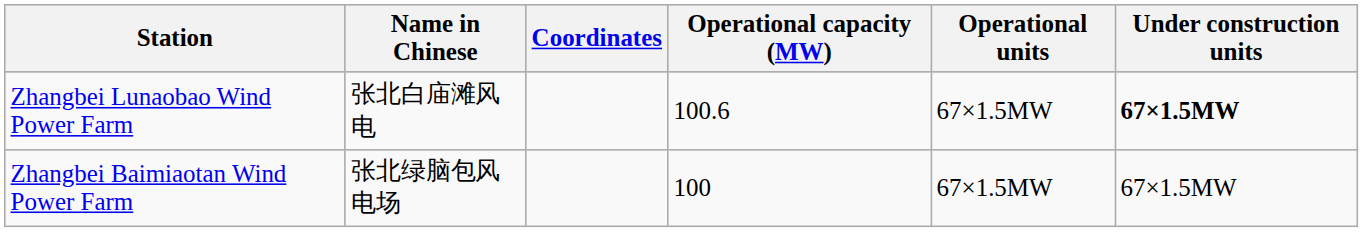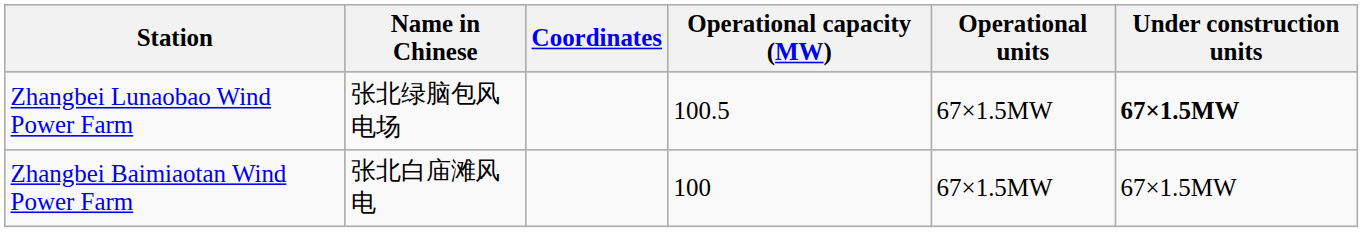Zhangbei Lunaobao Wind Power Farm | Name in Chinese: 张北白庙滩风电 -> 张北绿脑包风电场
Zhangbei Lunaobao Wind Power Farm | Operational capacity (MW): 100.6 -> 100.5
Zhangbei Baimiaotan Wind Power Farm | Name in Chinese: 张北绿脑包风电场 -> 张北白庙滩风电
